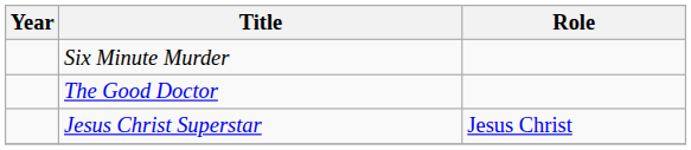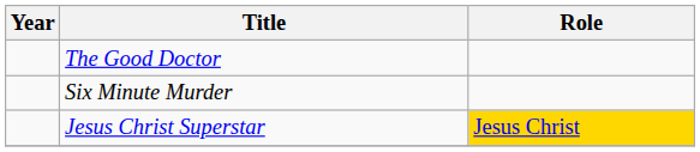rows swapped: The Good Doctor <-> Six Minute Murder
Jesus Christ Superstar | Role: no background -> gold background
